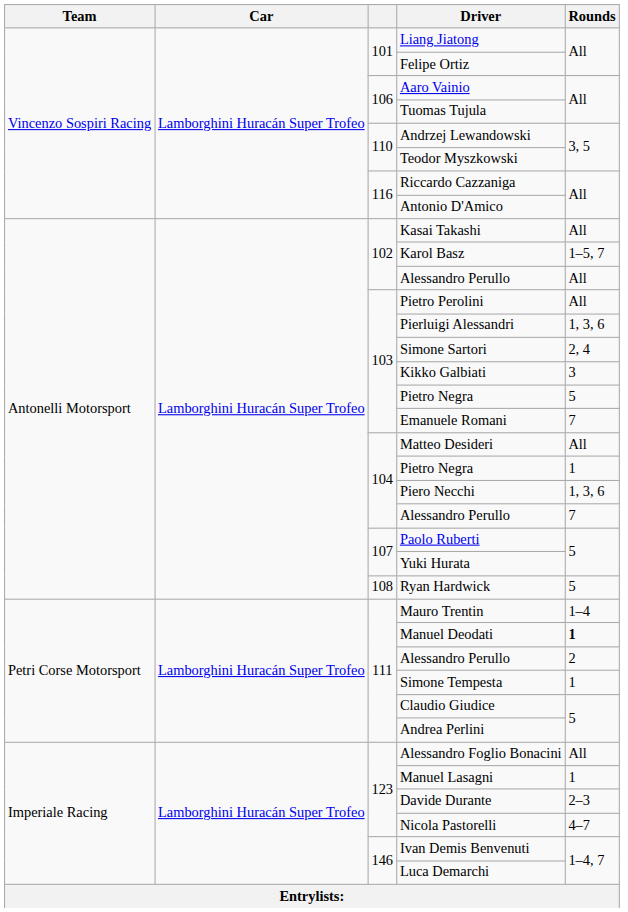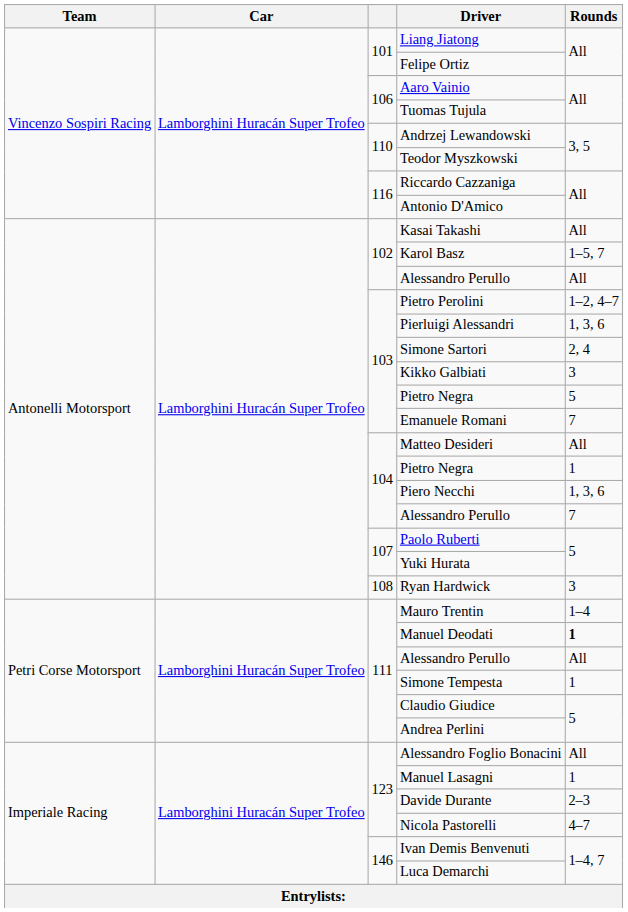Pietro Perolini | Rounds: All -> 1–2, 4–7
Ryan Hardwick | Rounds: 5 -> 3
111 / Alessandro Perullo | Rounds: 2 -> All
